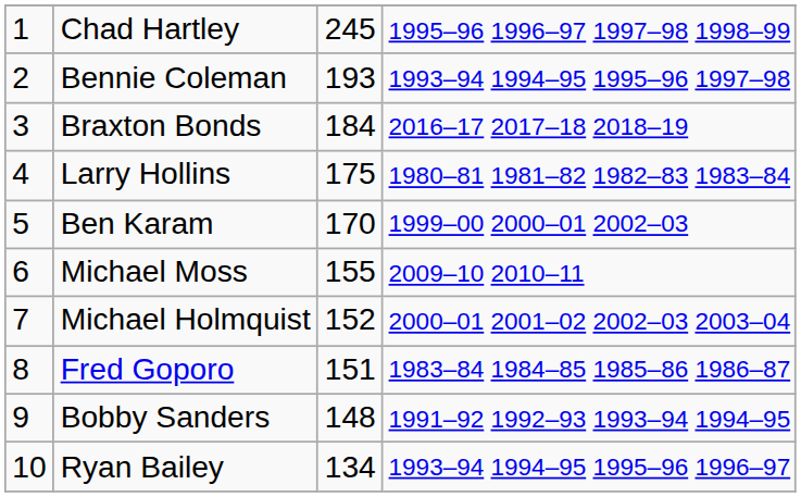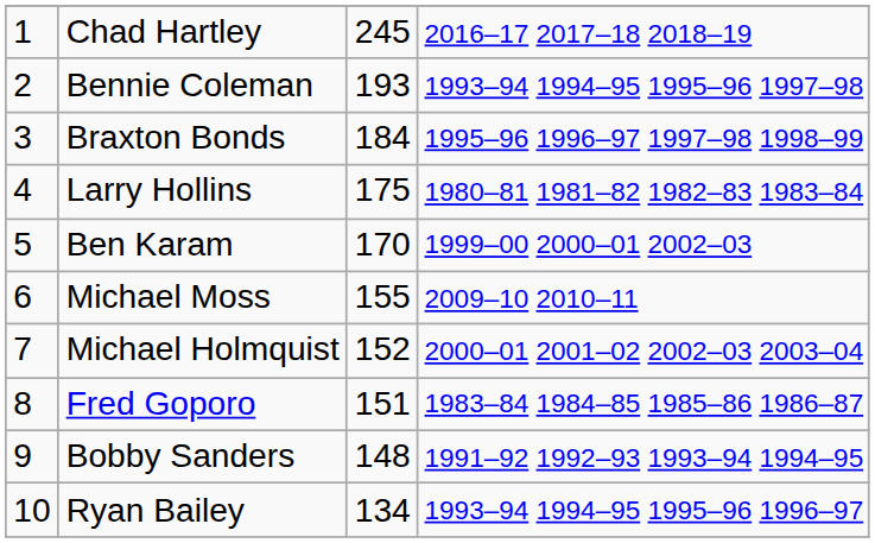Chad Hartley | column 4: 1995–96 1996–97 1997–98 1998–99 -> 2016–17 2017–18 2018–19
Braxton Bonds | column 4: 2016–17 2017–18 2018–19 -> 1995–96 1996–97 1997–98 1998–99
